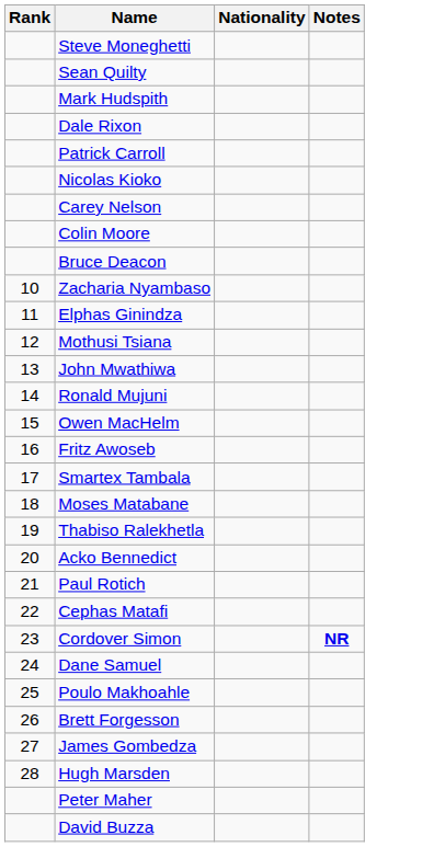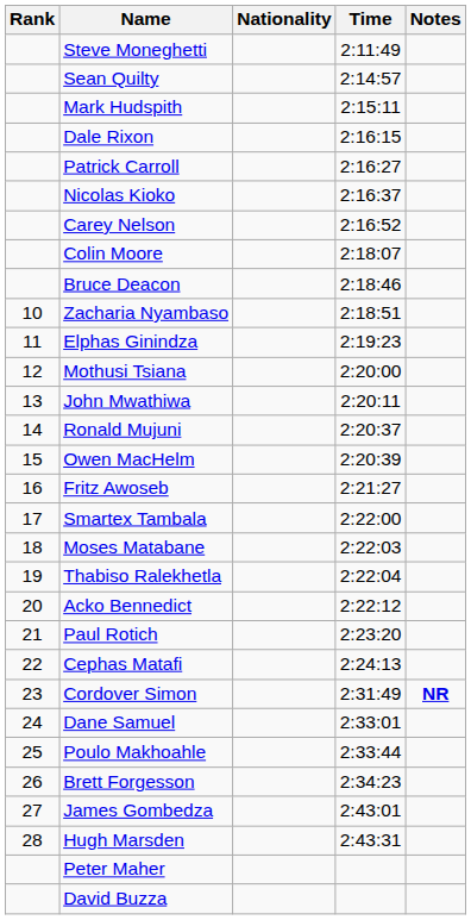+ column: Time | 2:11:49 | 2:14:57 | 2:15:11 | 2:16:15 | 2:16:27 | 2:16:37 | 2:16:52 | 2:18:07 | 2:18:46 | 2:18:51 | 2:19:23 | 2:20:00 | 2:20:11 | 2:20:37 | 2:20:39 | 2:21:27 | 2:22:00 | 2:22:03 | 2:22:04 | 2:22:12 | 2:23:20 | 2:24:13 | 2:31:49 | 2:33:01 | 2:33:44 | 2:34:23 | 2:43:01 | 2:43:31
